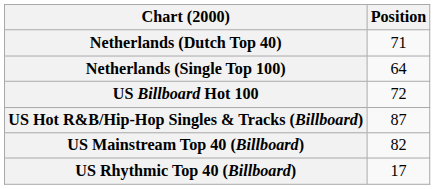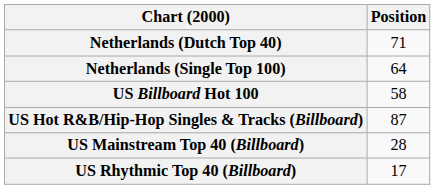US Billboard Hot 100 | Position: 72 -> 58
US Mainstream Top 40 (Billboard) | Position: 82 -> 28
